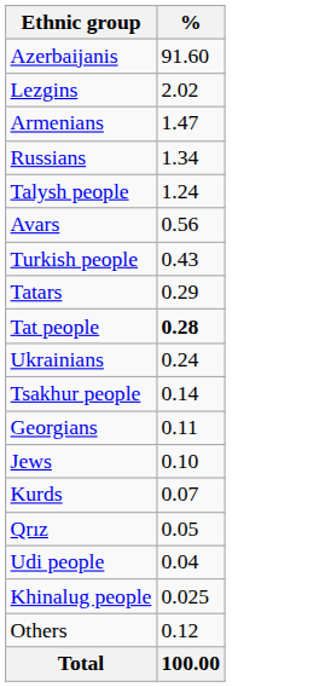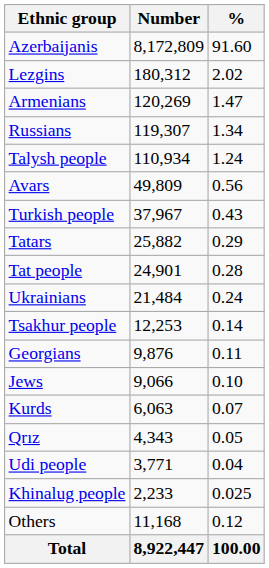+ column: Number | 8,172,809 | 180,312 | 120,269 | 119,307 | 110,934 | 49,809 | 37,967 | 25,882 | 24,901 | 21,484 | 12,253 | 9,876 | 9,066 | 6,063 | 4,343 | 3,771 | 2,233 | 11,168 | 8,922,447
Tat people | %: bold -> normal
